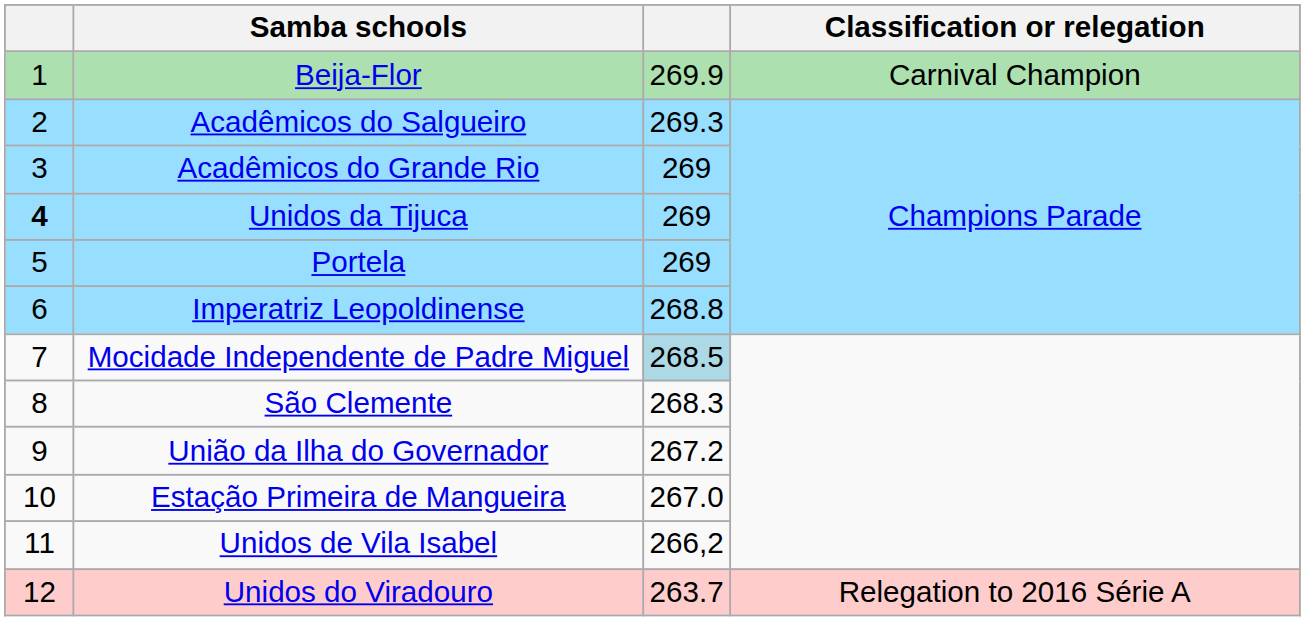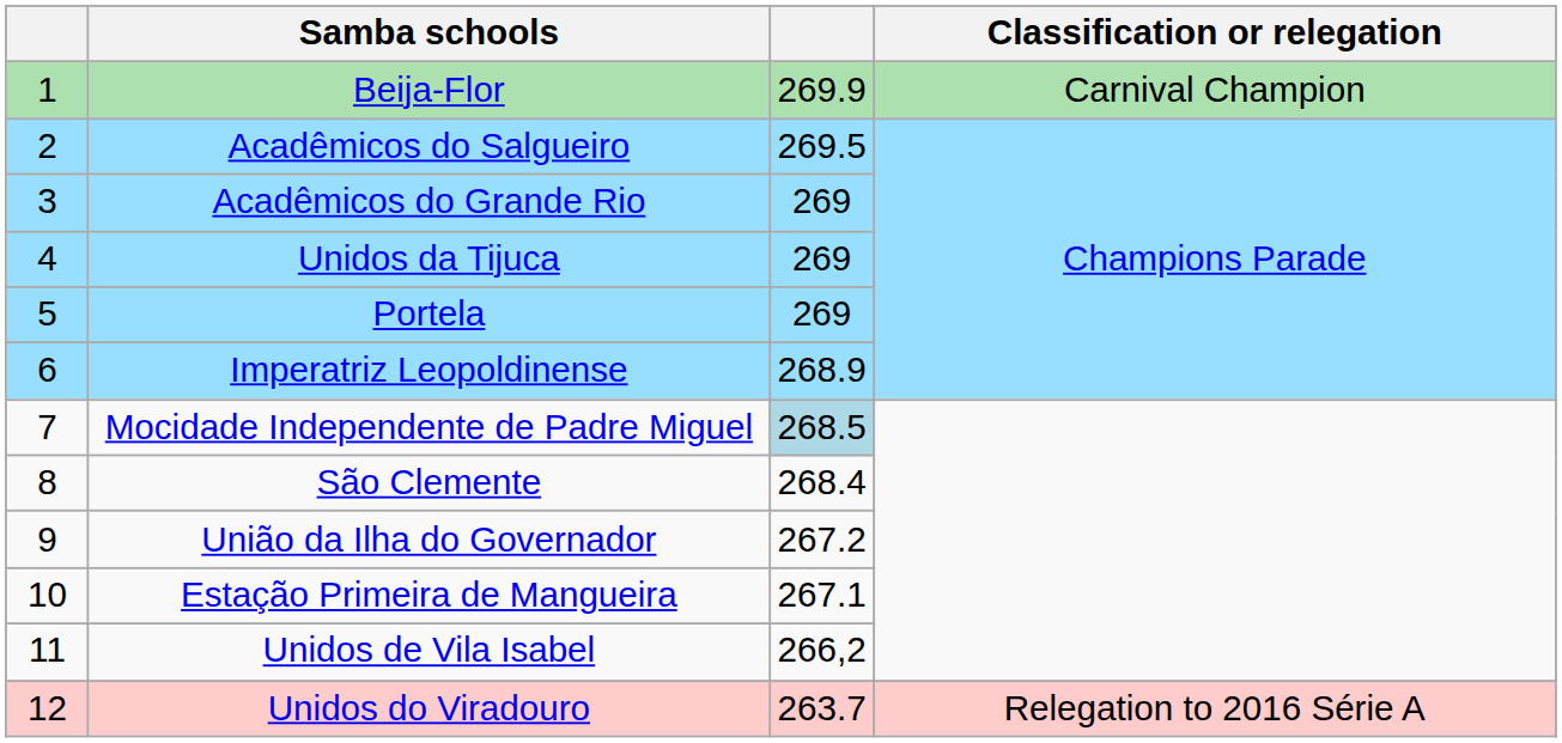Acadêmicos do Salgueiro | column 3: 269.3 -> 269.5
Unidos da Tijuca | column 1: bold -> normal
Imperatriz Leopoldinense | column 3: 268.8 -> 268.9
São Clemente | column 3: 268.3 -> 268.4
Estação Primeira de Mangueira | column 3: 267.0 -> 267.1
